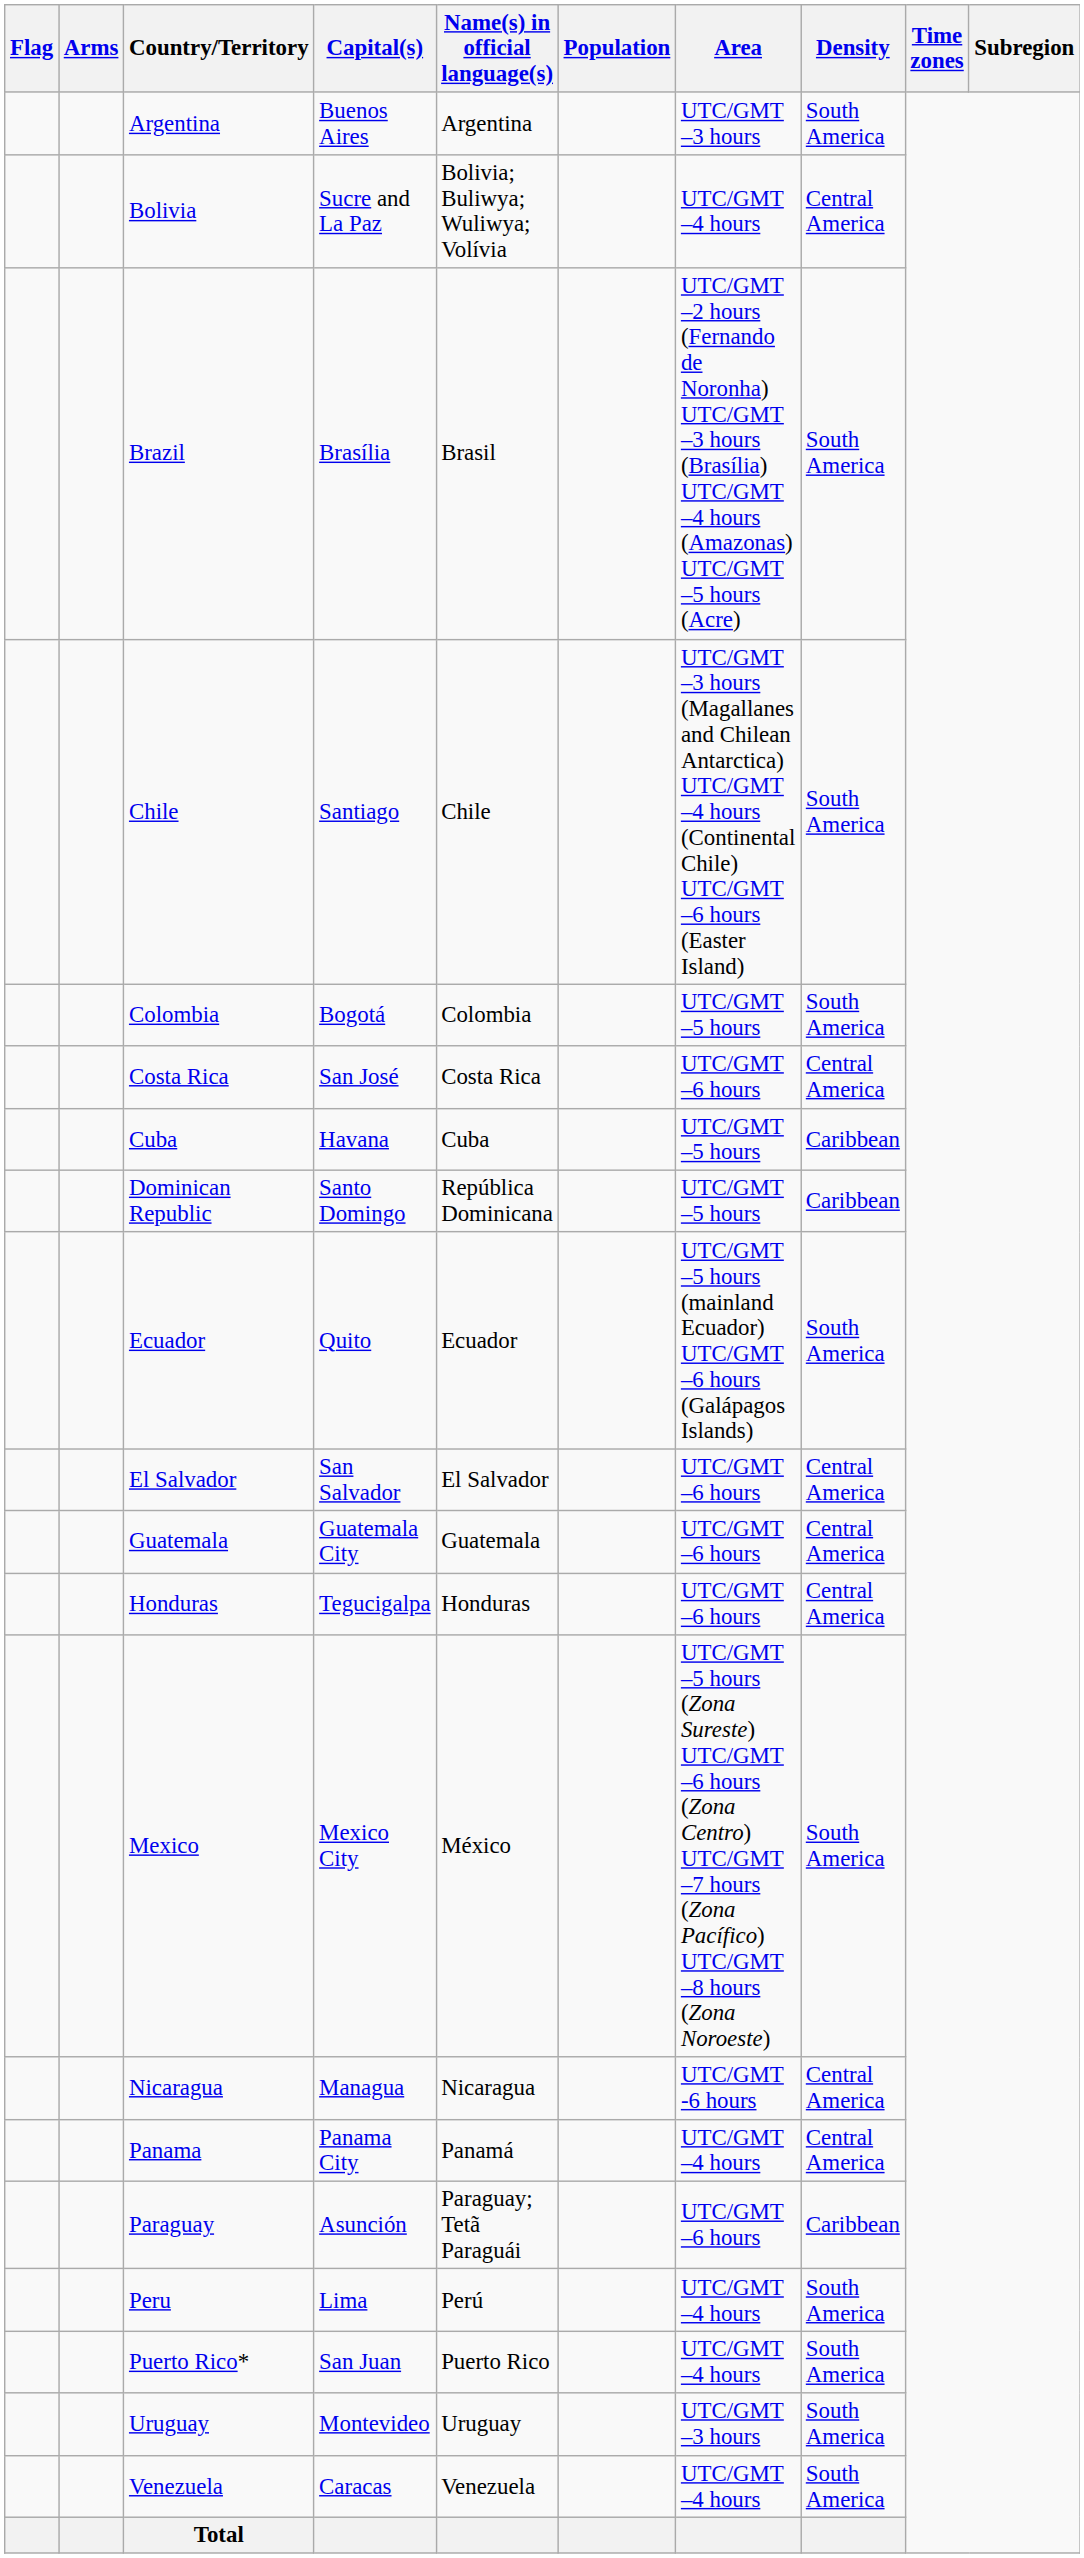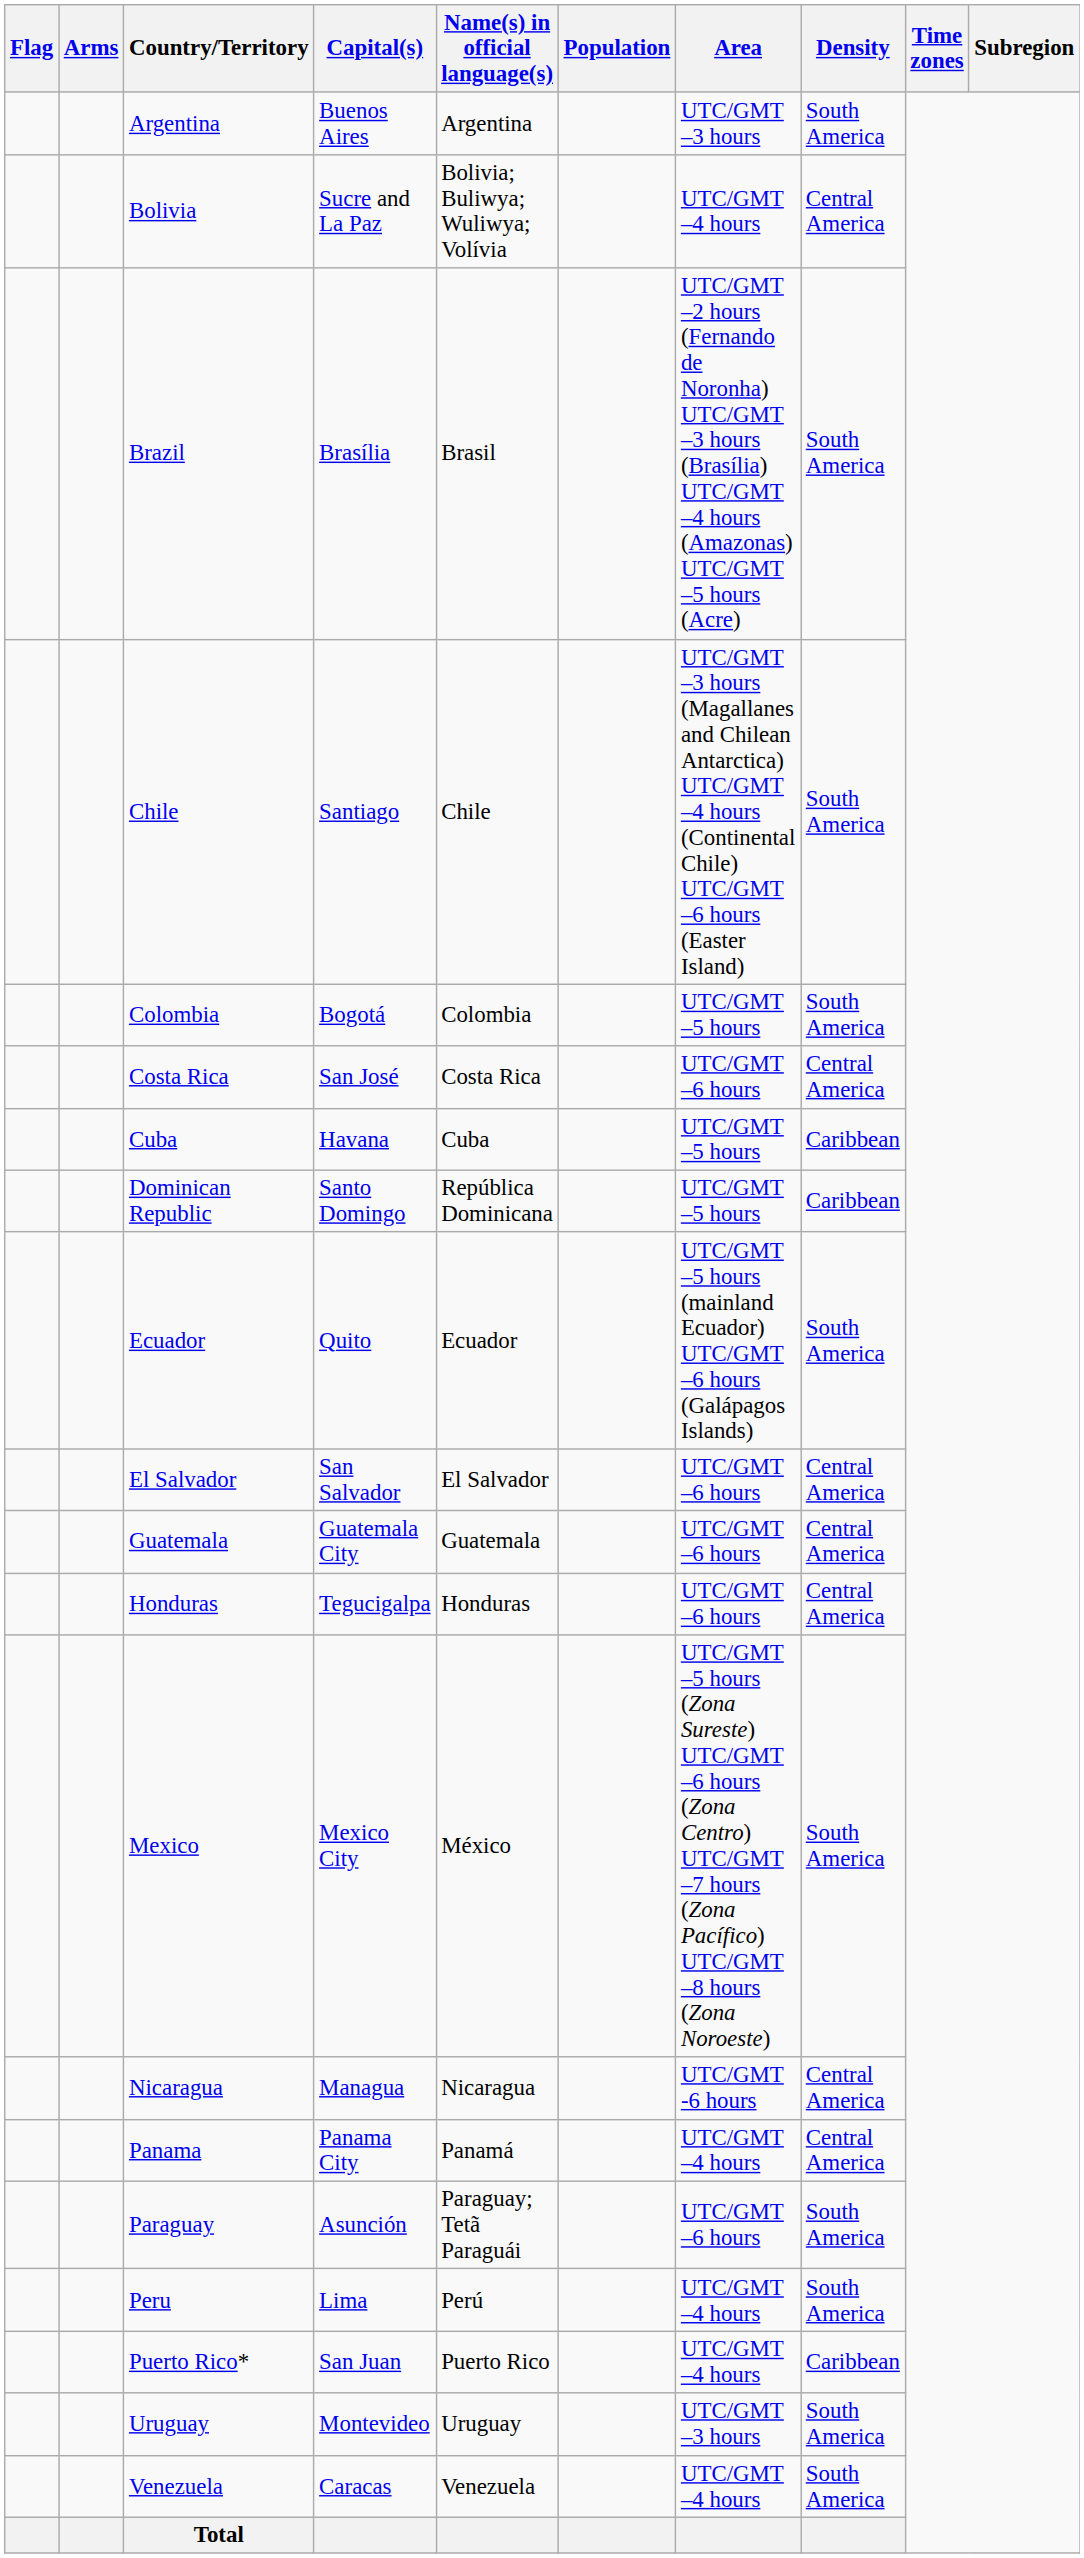Paraguay | Density: Caribbean -> South America
Puerto Rico* | Density: South America -> Caribbean
